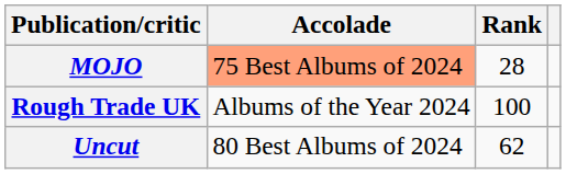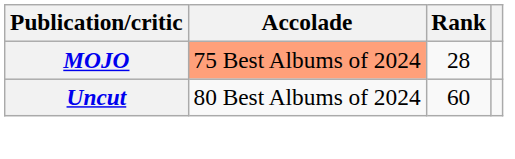- row: Rough Trade UK | Albums of the Year 2024 | 100
Uncut | Rank: 62 -> 60
